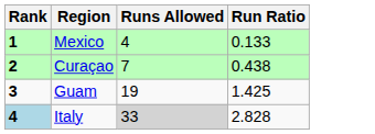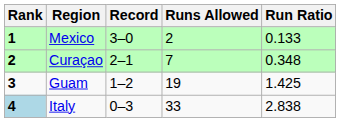+ column: Record | 3–0 | 2–1 | 1–2 | 0–3
Mexico | Runs Allowed: 4 -> 2
Curaçao | Run Ratio: 0.438 -> 0.348
Italy | Runs Allowed: lightgrey background -> no background
Italy | Run Ratio: 2.828 -> 2.838
